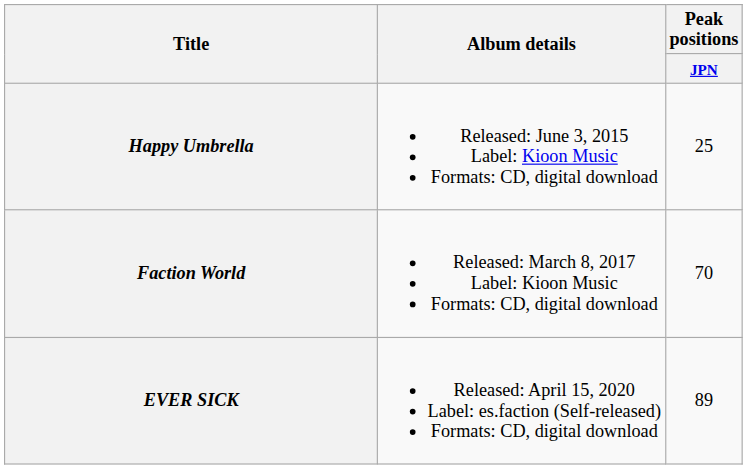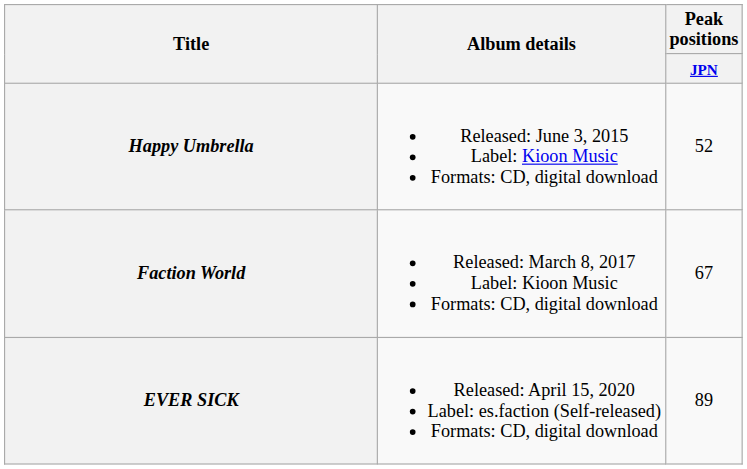Happy Umbrella | Peak positions / JPN: 25 -> 52
Faction World | Peak positions / JPN: 70 -> 67
